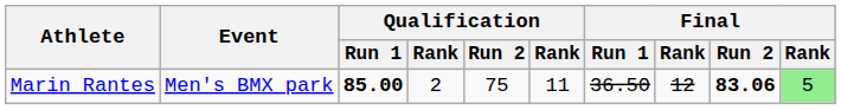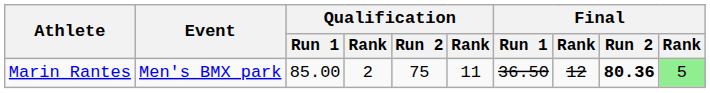Marin Rantes | Qualification / Run 1: bold -> normal
Marin Rantes | Final / Run 2: 83.06 -> 80.36
